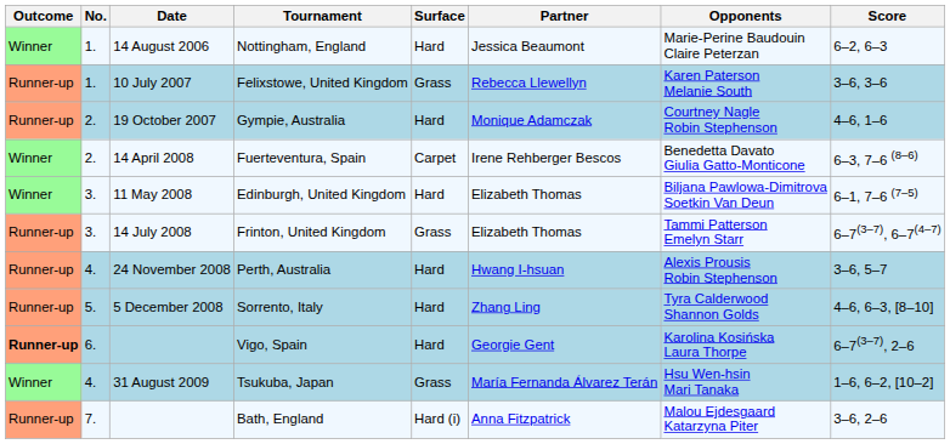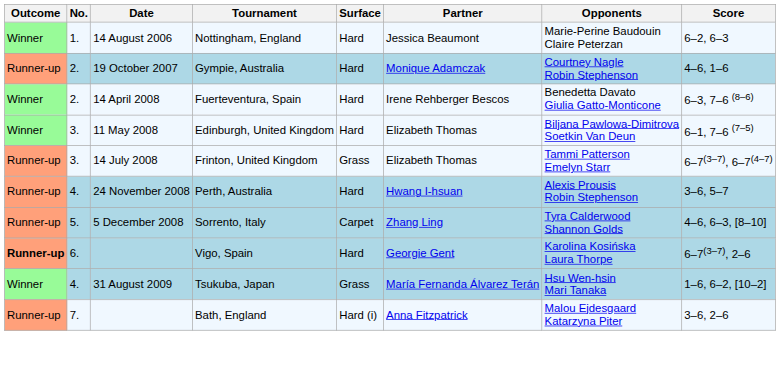- row: Runner-up | 1. | 10 July 2007 | Felixstowe, United Kingdom | Grass | Rebecca Llewellyn | Karen Paterson Melanie South | 3–6, 3–6
Fuerteventura, Spain | Surface: Carpet -> Hard
Sorrento, Italy | Surface: Hard -> Carpet
